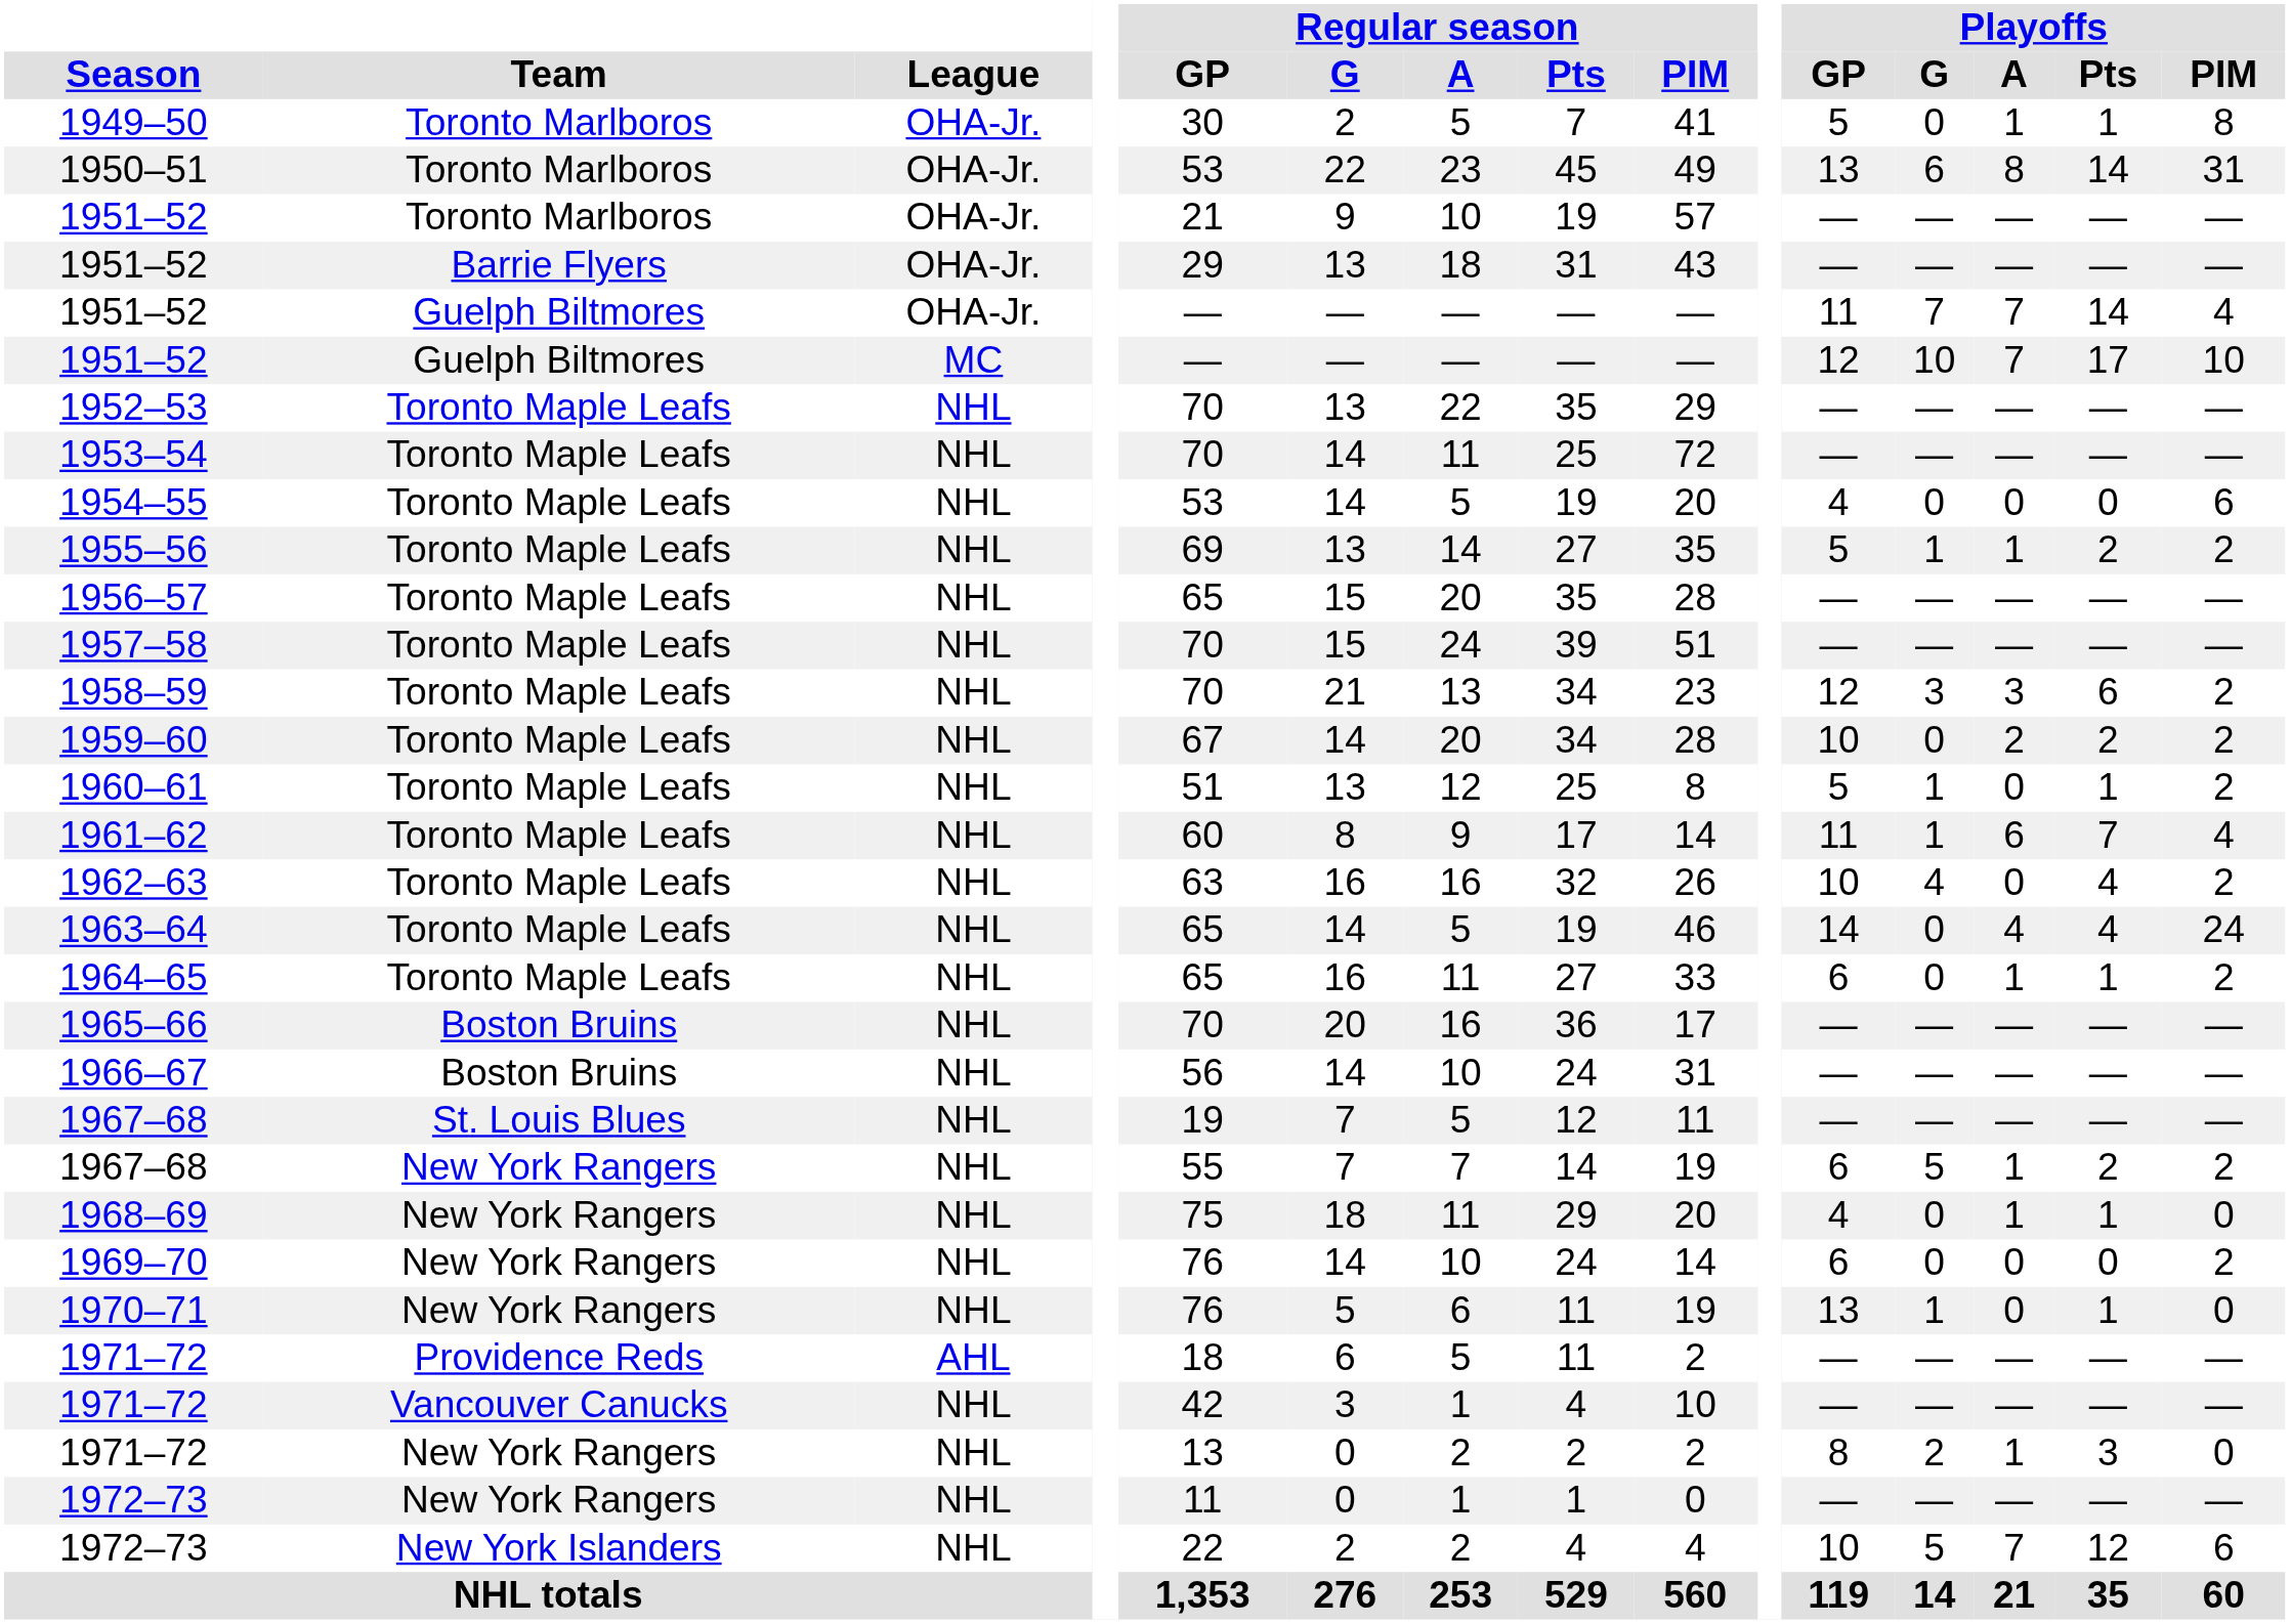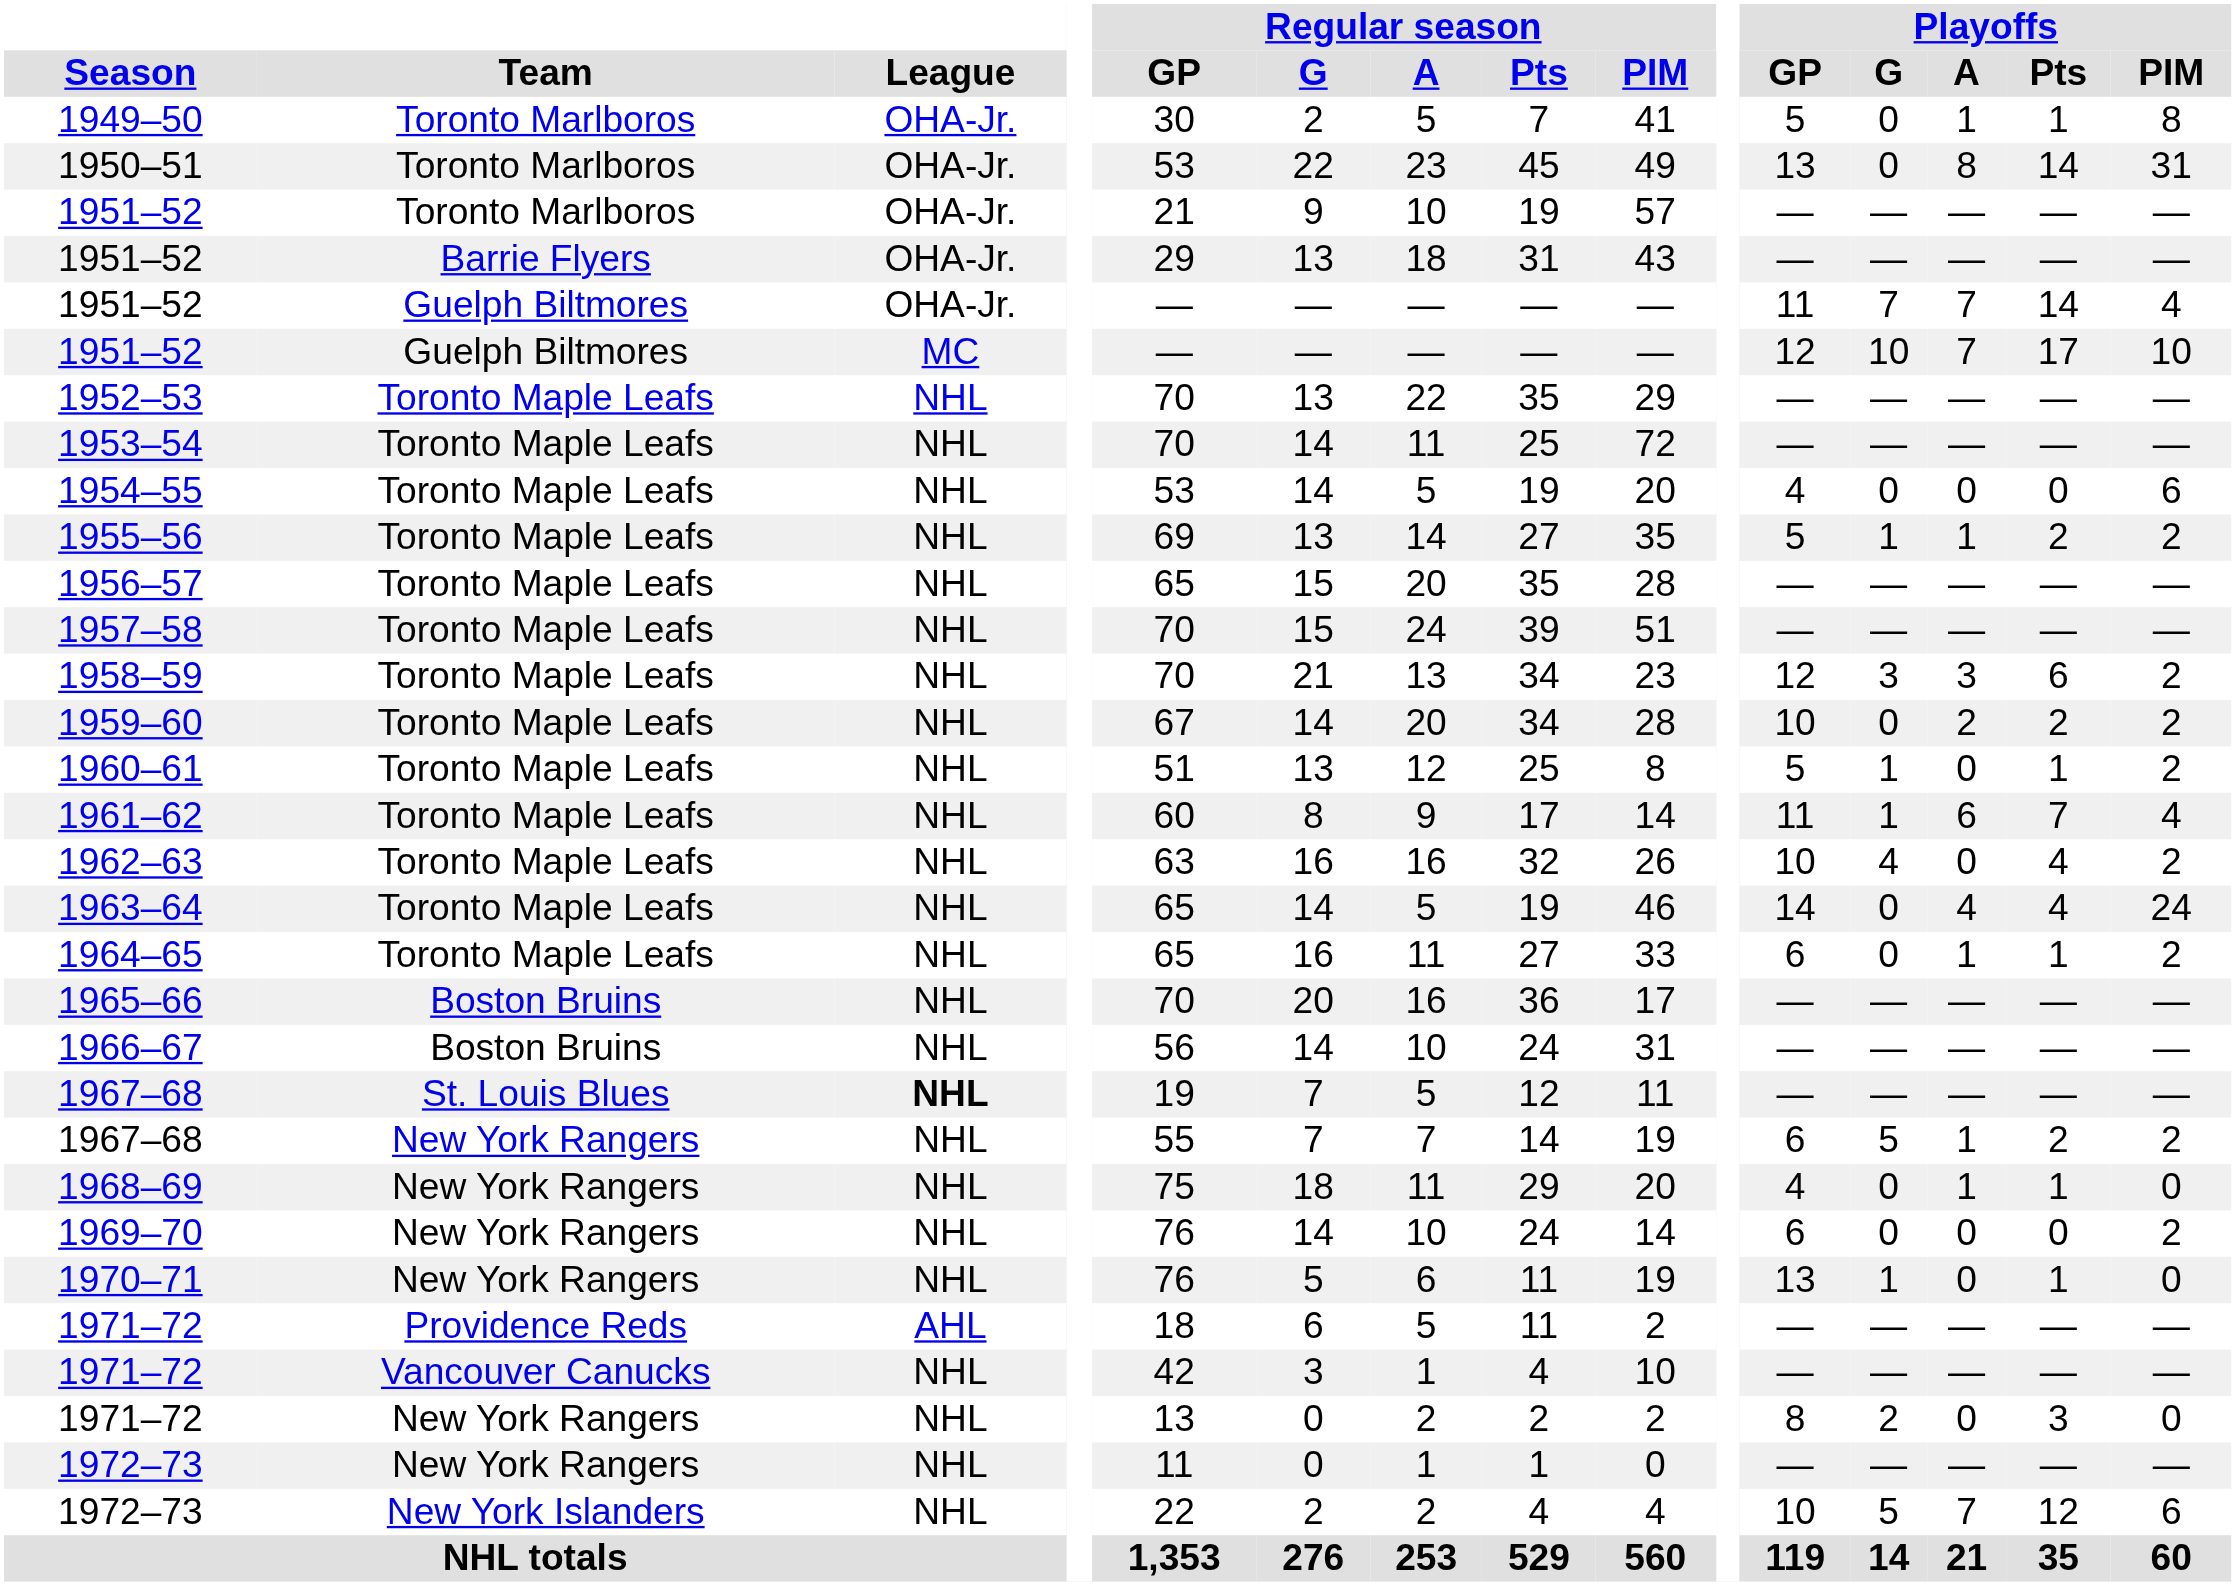1950–51 | Playoffs / G: 6 -> 0
1967–68 / St. Louis Blues | League: normal -> bold
1971–72 / New York Rangers | Playoffs / A: 1 -> 0
